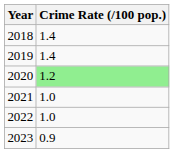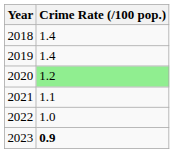2021 | Crime Rate (/100 pop.): 1.0 -> 1.1
2023 | Crime Rate (/100 pop.): normal -> bold
